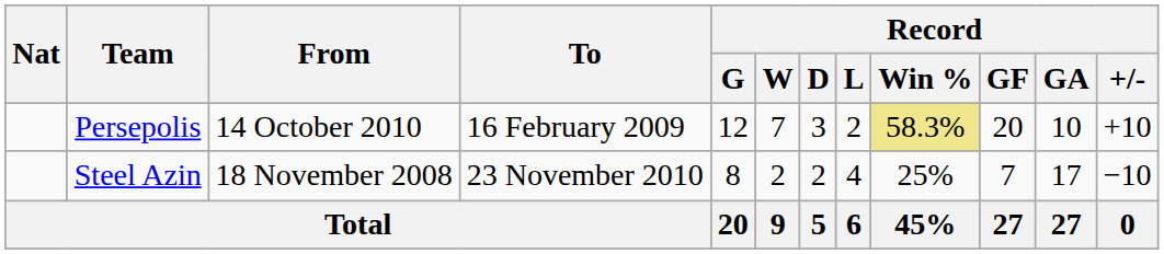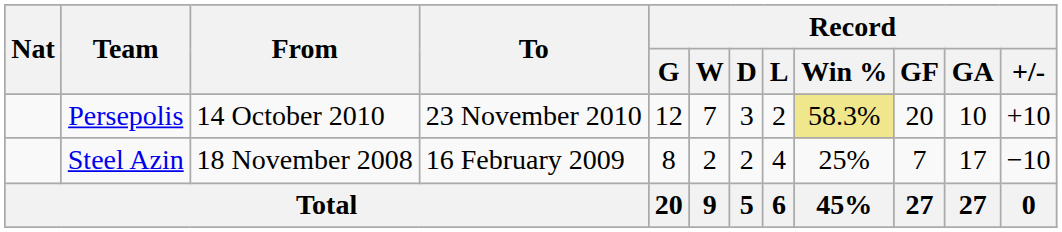Persepolis | To: 16 February 2009 -> 23 November 2010
Steel Azin | To: 23 November 2010 -> 16 February 2009
